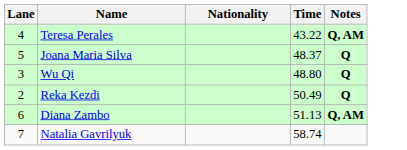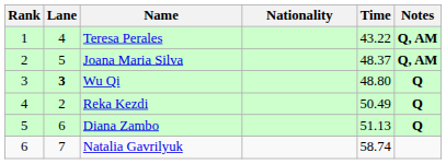+ column: Rank | 1 | 2 | 3 | 4 | 5 | 6
Joana Maria Silva | Notes: Q -> Q, AM
Wu Qi | Lane: normal -> bold
Diana Zambo | Notes: Q, AM -> Q
